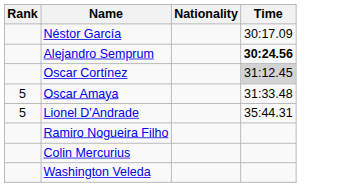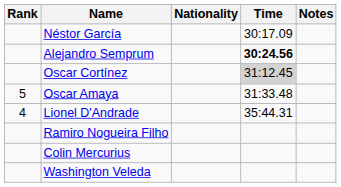+ column: Notes
Lionel D'Andrade | Rank: 5 -> 4
